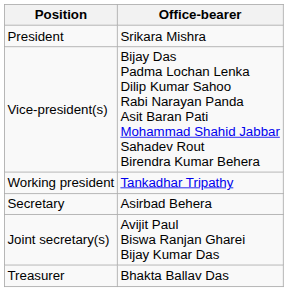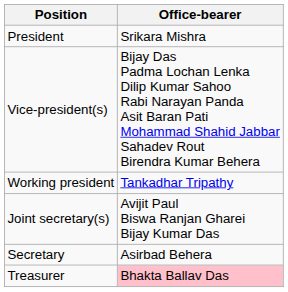rows swapped: Secretary <-> Joint secretary(s)
Treasurer | Office-bearer: no background -> pink background
